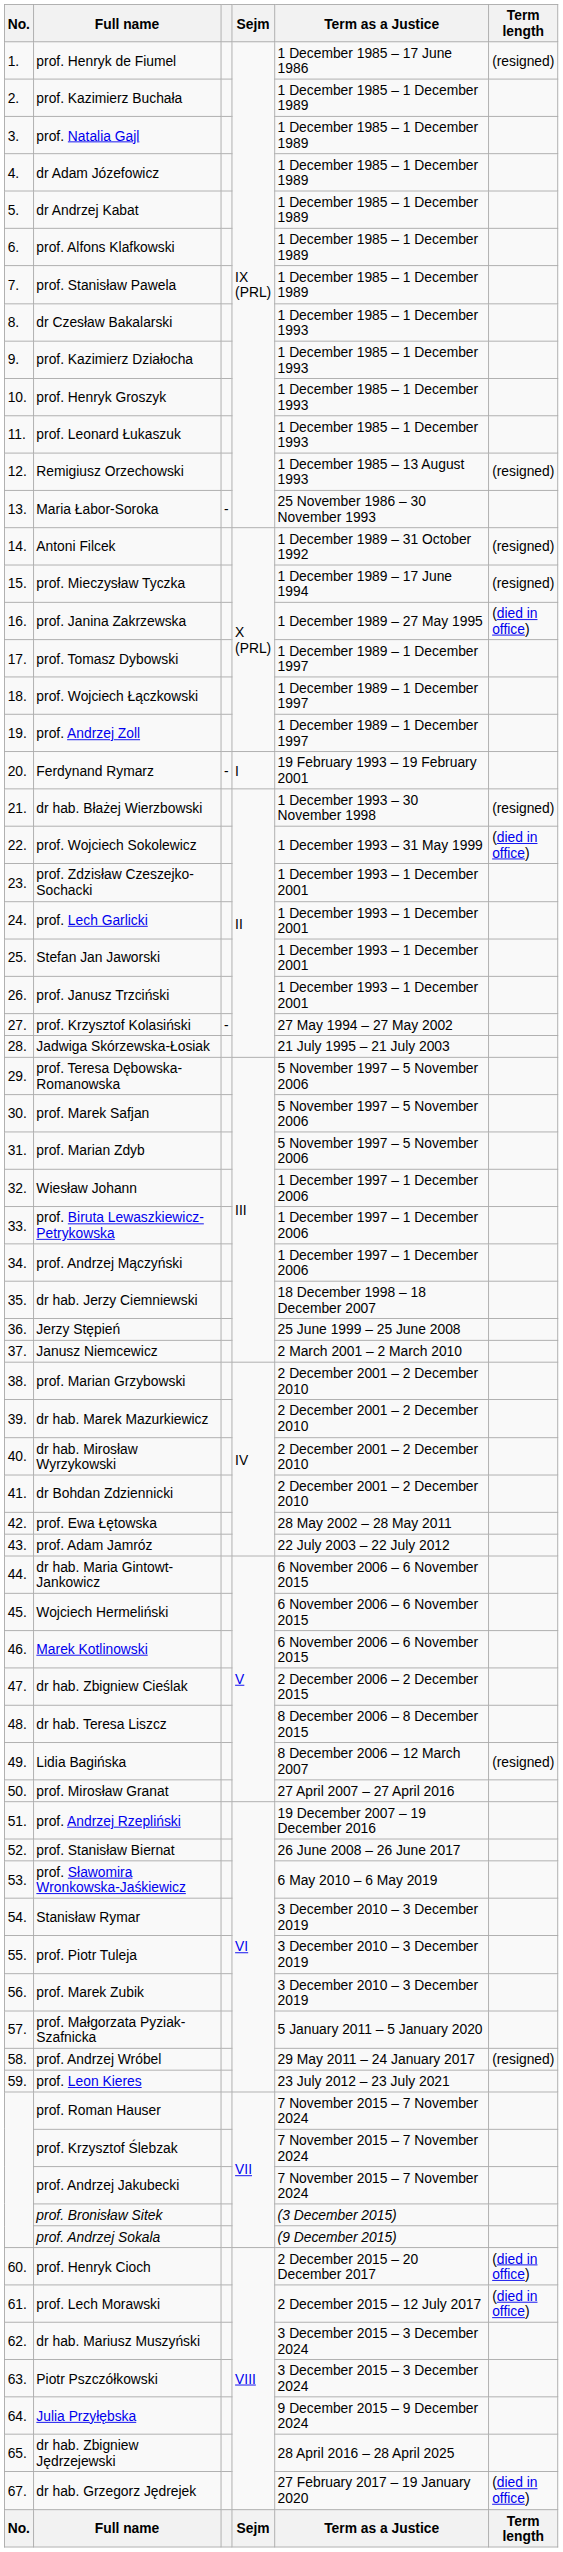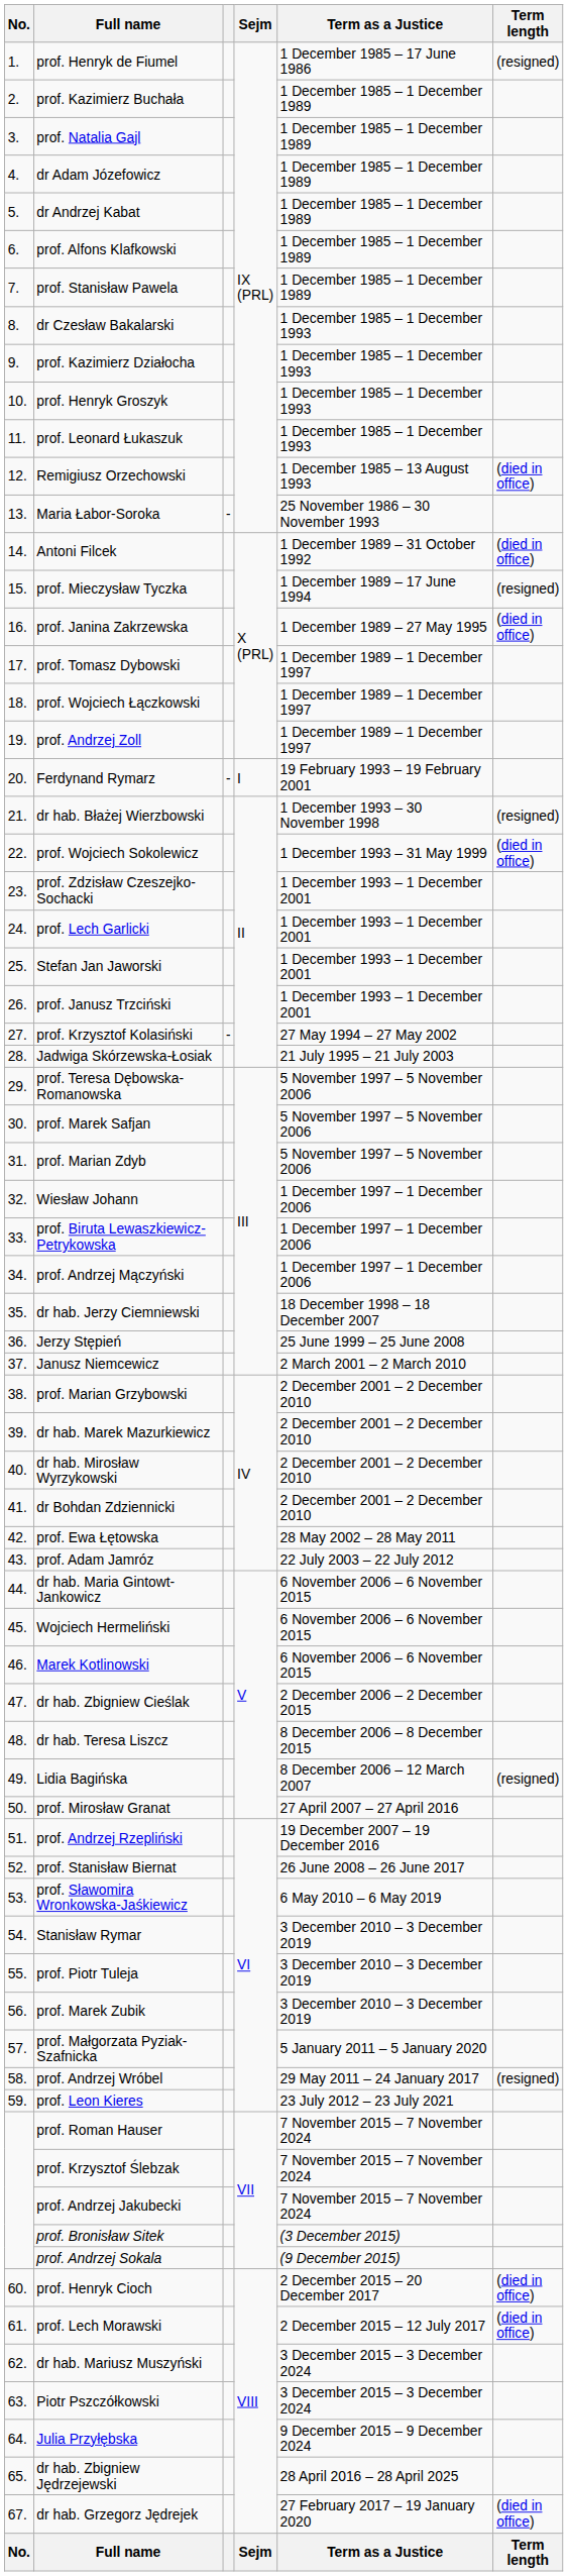Remigiusz Orzechowski | Term length: (resigned) -> (died in office)
Antoni Filcek | Term length: (resigned) -> (died in office)
